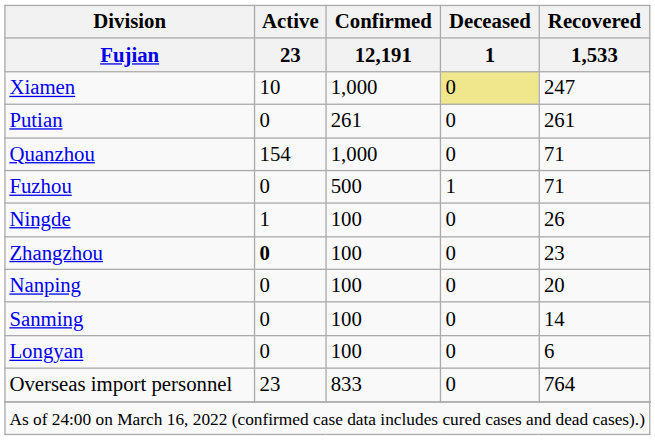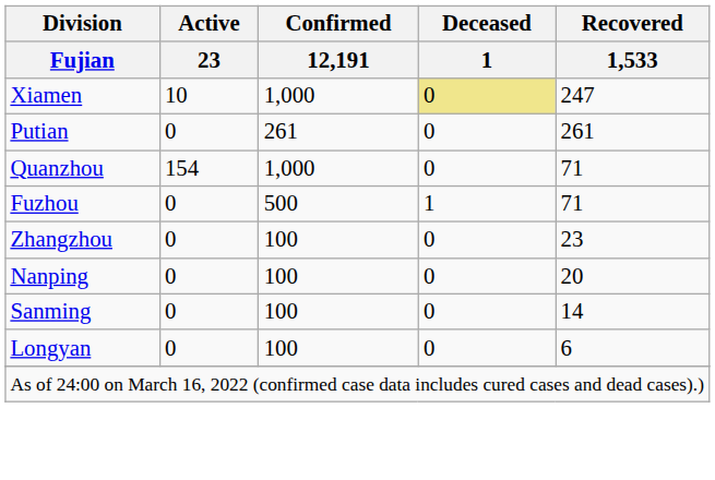- row: Ningde | 1 | 100 | 0 | 26
Zhangzhou | Active / 23: bold -> normal
- row: Overseas import personnel | 23 | 833 | 0 | 764
